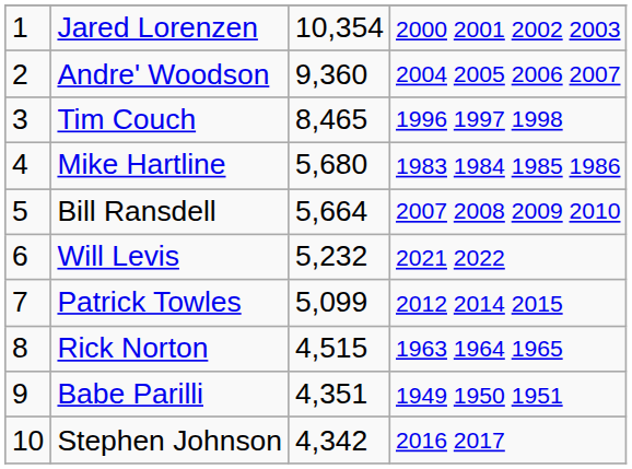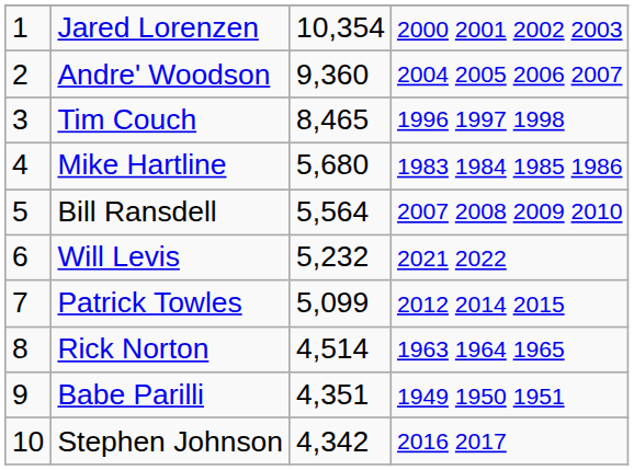Bill Ransdell | column 3: 5,664 -> 5,564
Rick Norton | column 3: 4,515 -> 4,514
